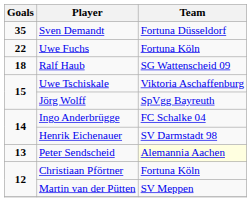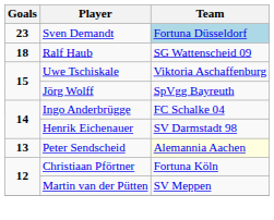Sven Demandt | Goals: 35 -> 23
Sven Demandt | Team: no background -> lightblue background
- row: 22 | Uwe Fuchs | Fortuna Köln
